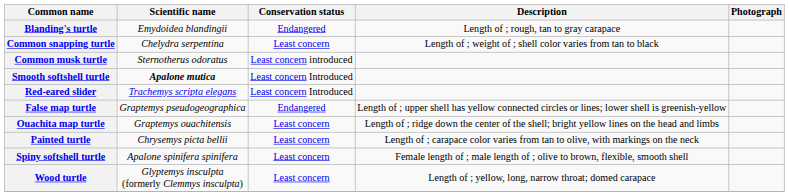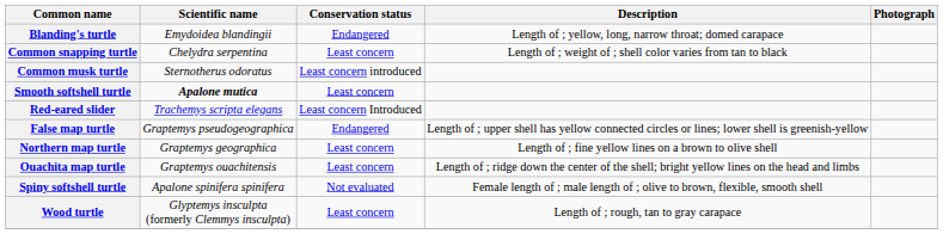Blanding's turtle | Description: Length of ; rough, tan to gray carapace -> Length of ; yellow, long, narrow throat; domed carapace
Smooth softshell turtle | Conservation status: Least concern Introduced -> Least concern
+ row: Northern map turtle | Graptemys geographica | Least concern | Length of ; fine yellow lines on a brown to olive shell
- row: Painted turtle | Chrysemys picta bellii | Least concern | Length of ; carapace color varies from tan to olive, with markings on the neck
Spiny softshell turtle | Conservation status: Least concern -> Not evaluated
Wood turtle | Description: Length of ; yellow, long, narrow throat; domed carapace -> Length of ; rough, tan to gray carapace
